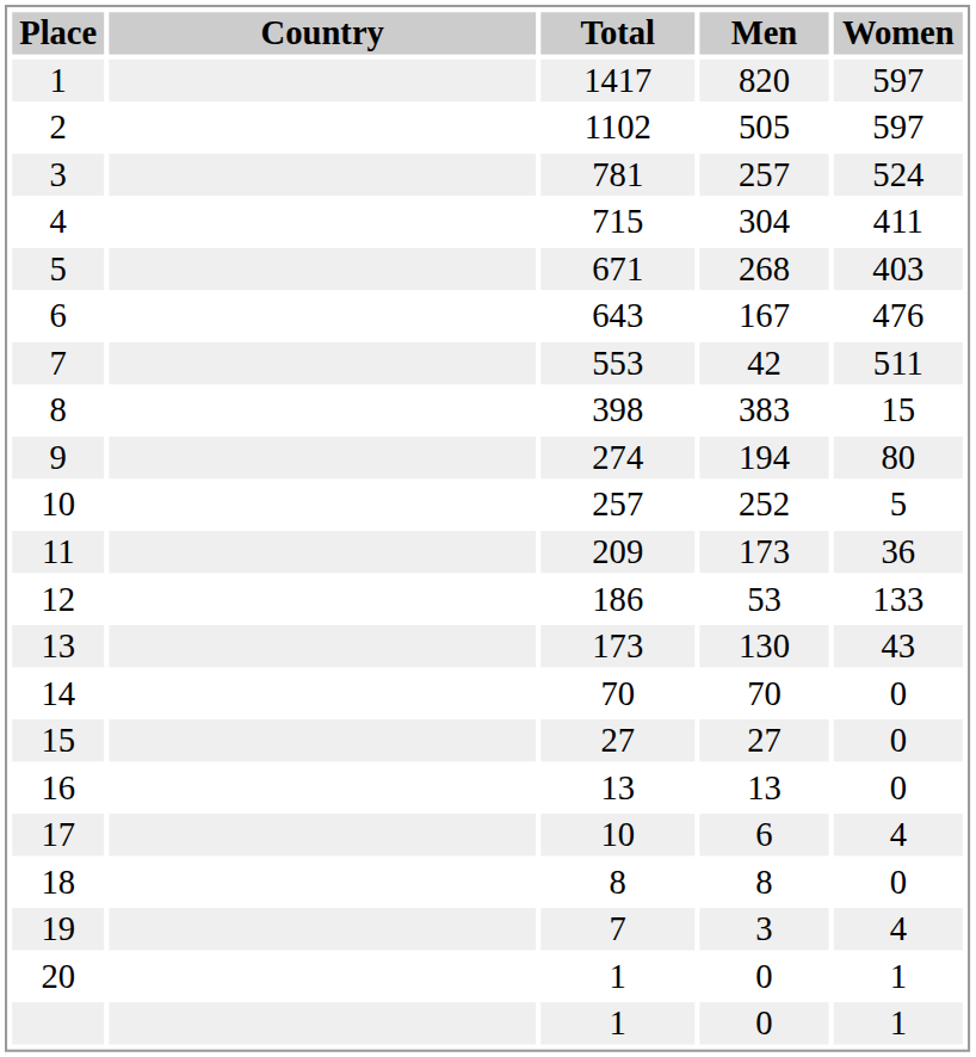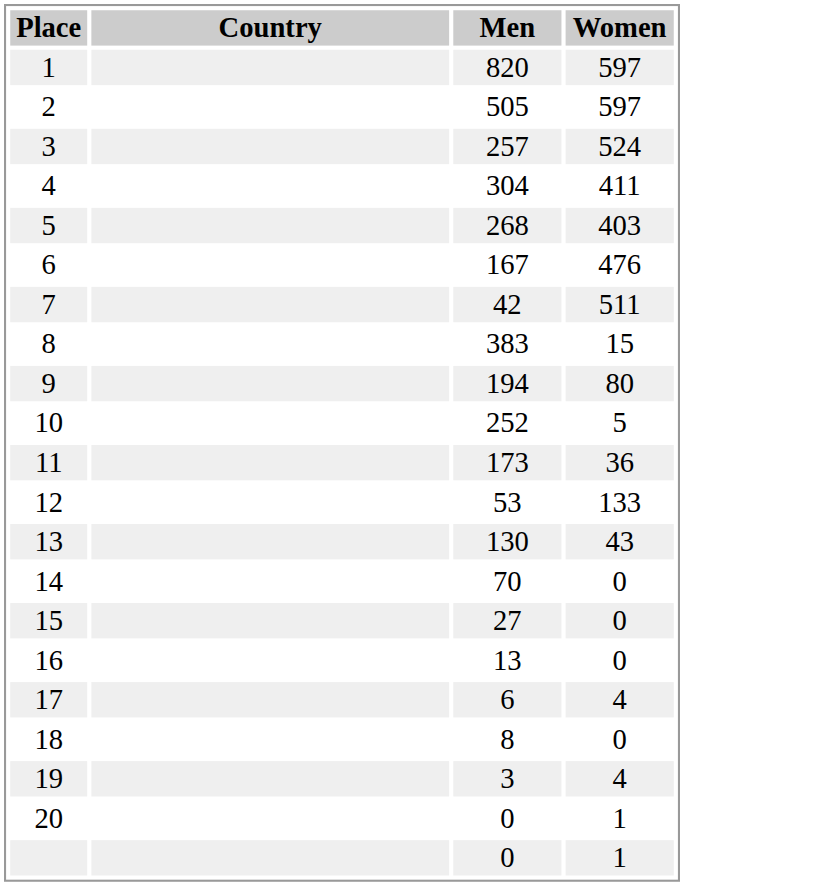- column: Total | 1417 | 1102 | 781 | 715 | 671 | 643 | 553 | 398 | 274 | 257 | 209 | 186 | 173 | 70 | 27 | 13 | 10 | 8 | 7 | 1 | 1
